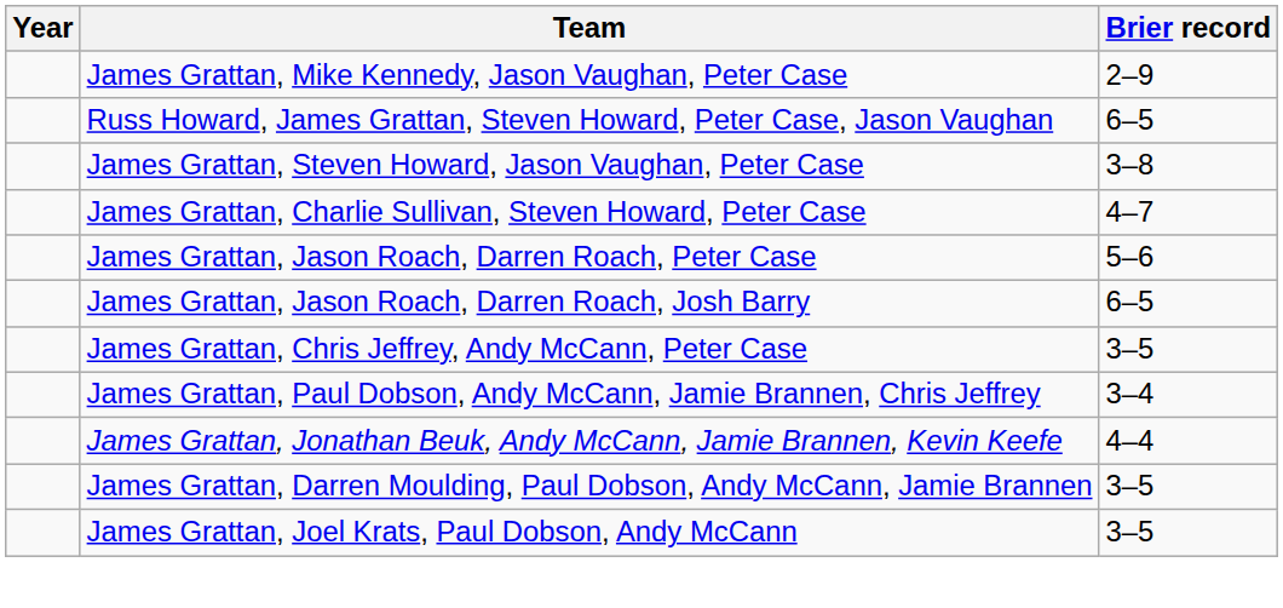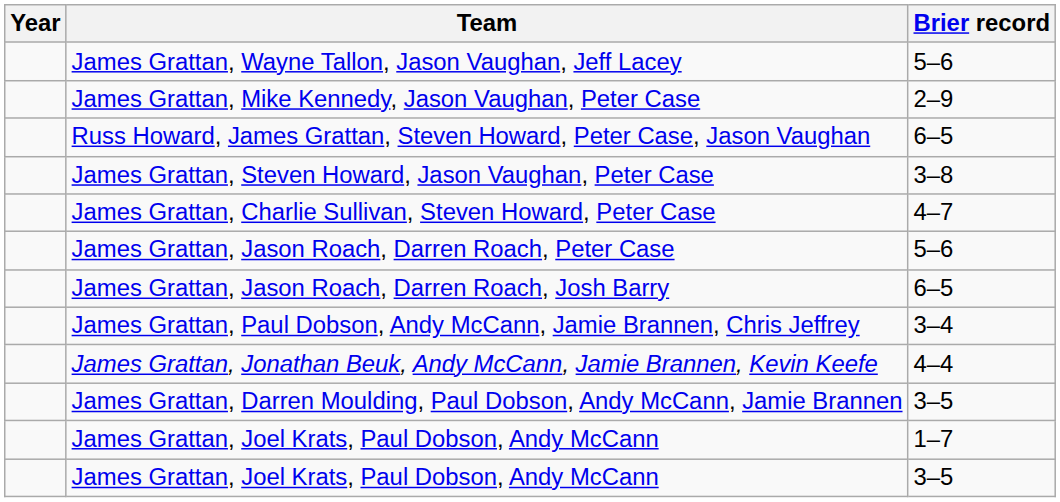+ row: James Grattan, Wayne Tallon, Jason Vaughan, Jeff Lacey | 5–6
- row: James Grattan, Chris Jeffrey, Andy McCann, Peter Case | 3–5
+ row: James Grattan, Joel Krats, Paul Dobson, Andy McCann | 1–7
